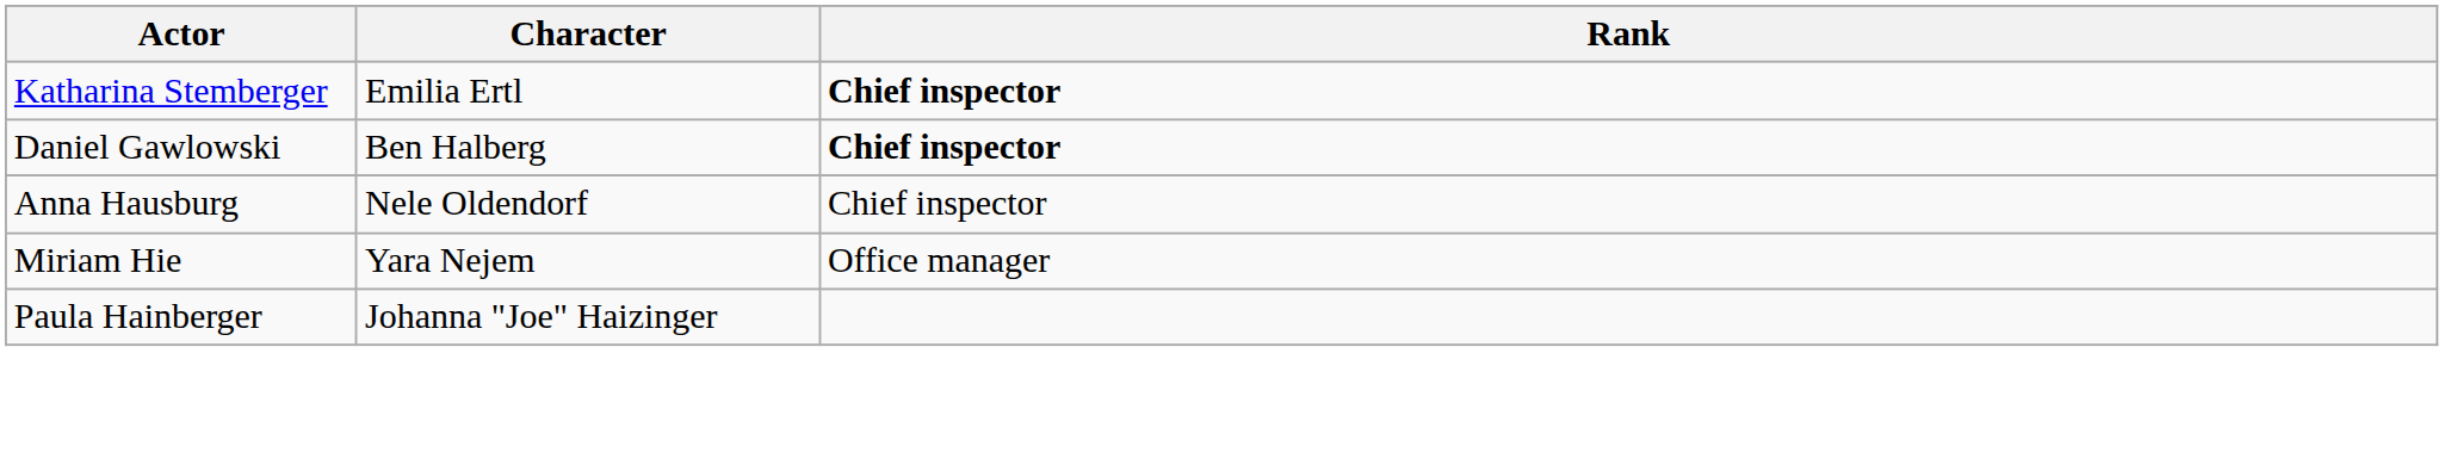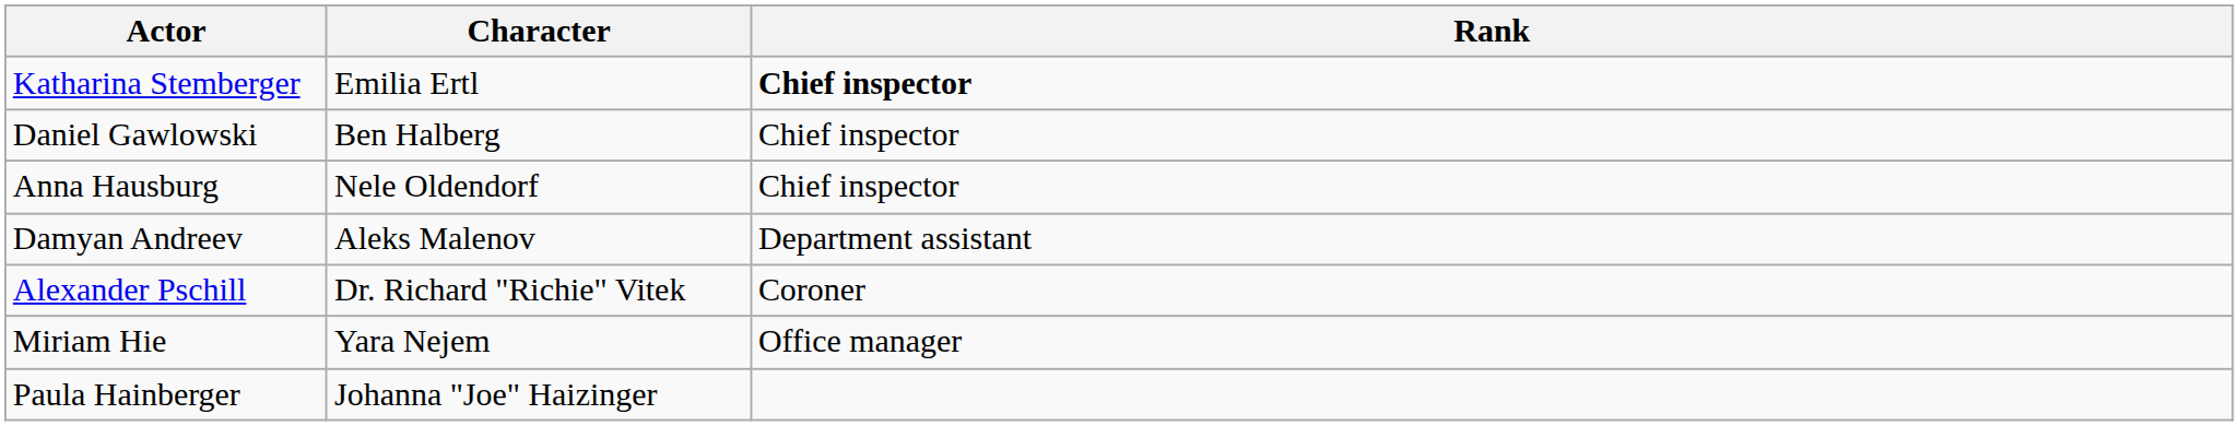Daniel Gawlowski | Rank: bold -> normal
+ row: Damyan Andreev | Aleks Malenov | Department assistant
+ row: Alexander Pschill | Dr. Richard "Richie" Vitek | Coroner
